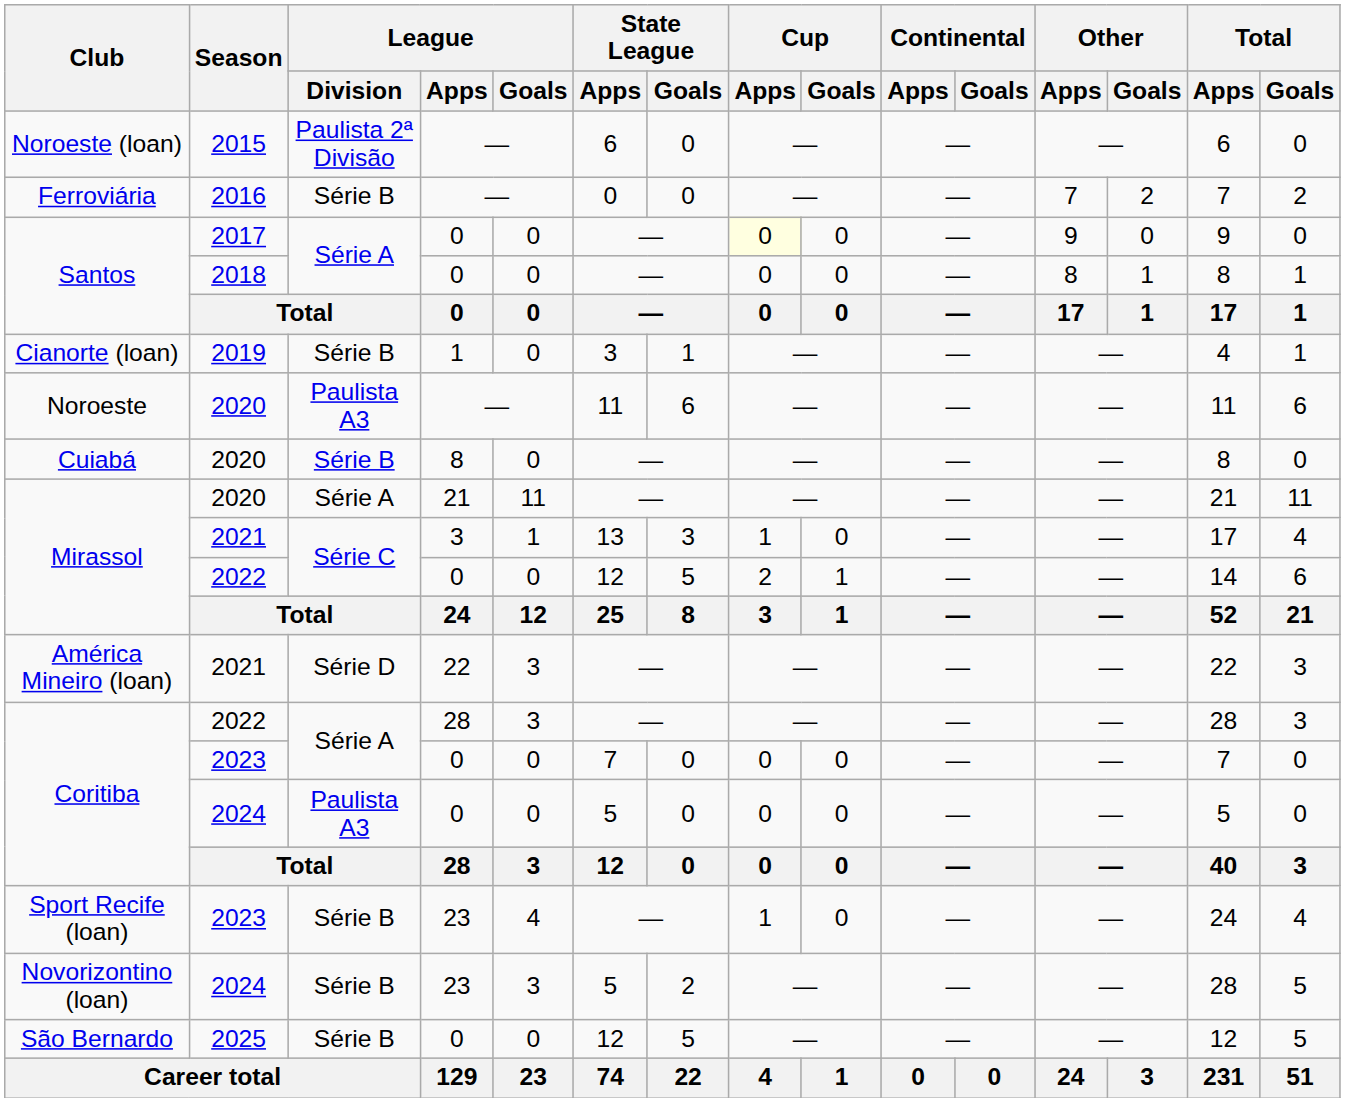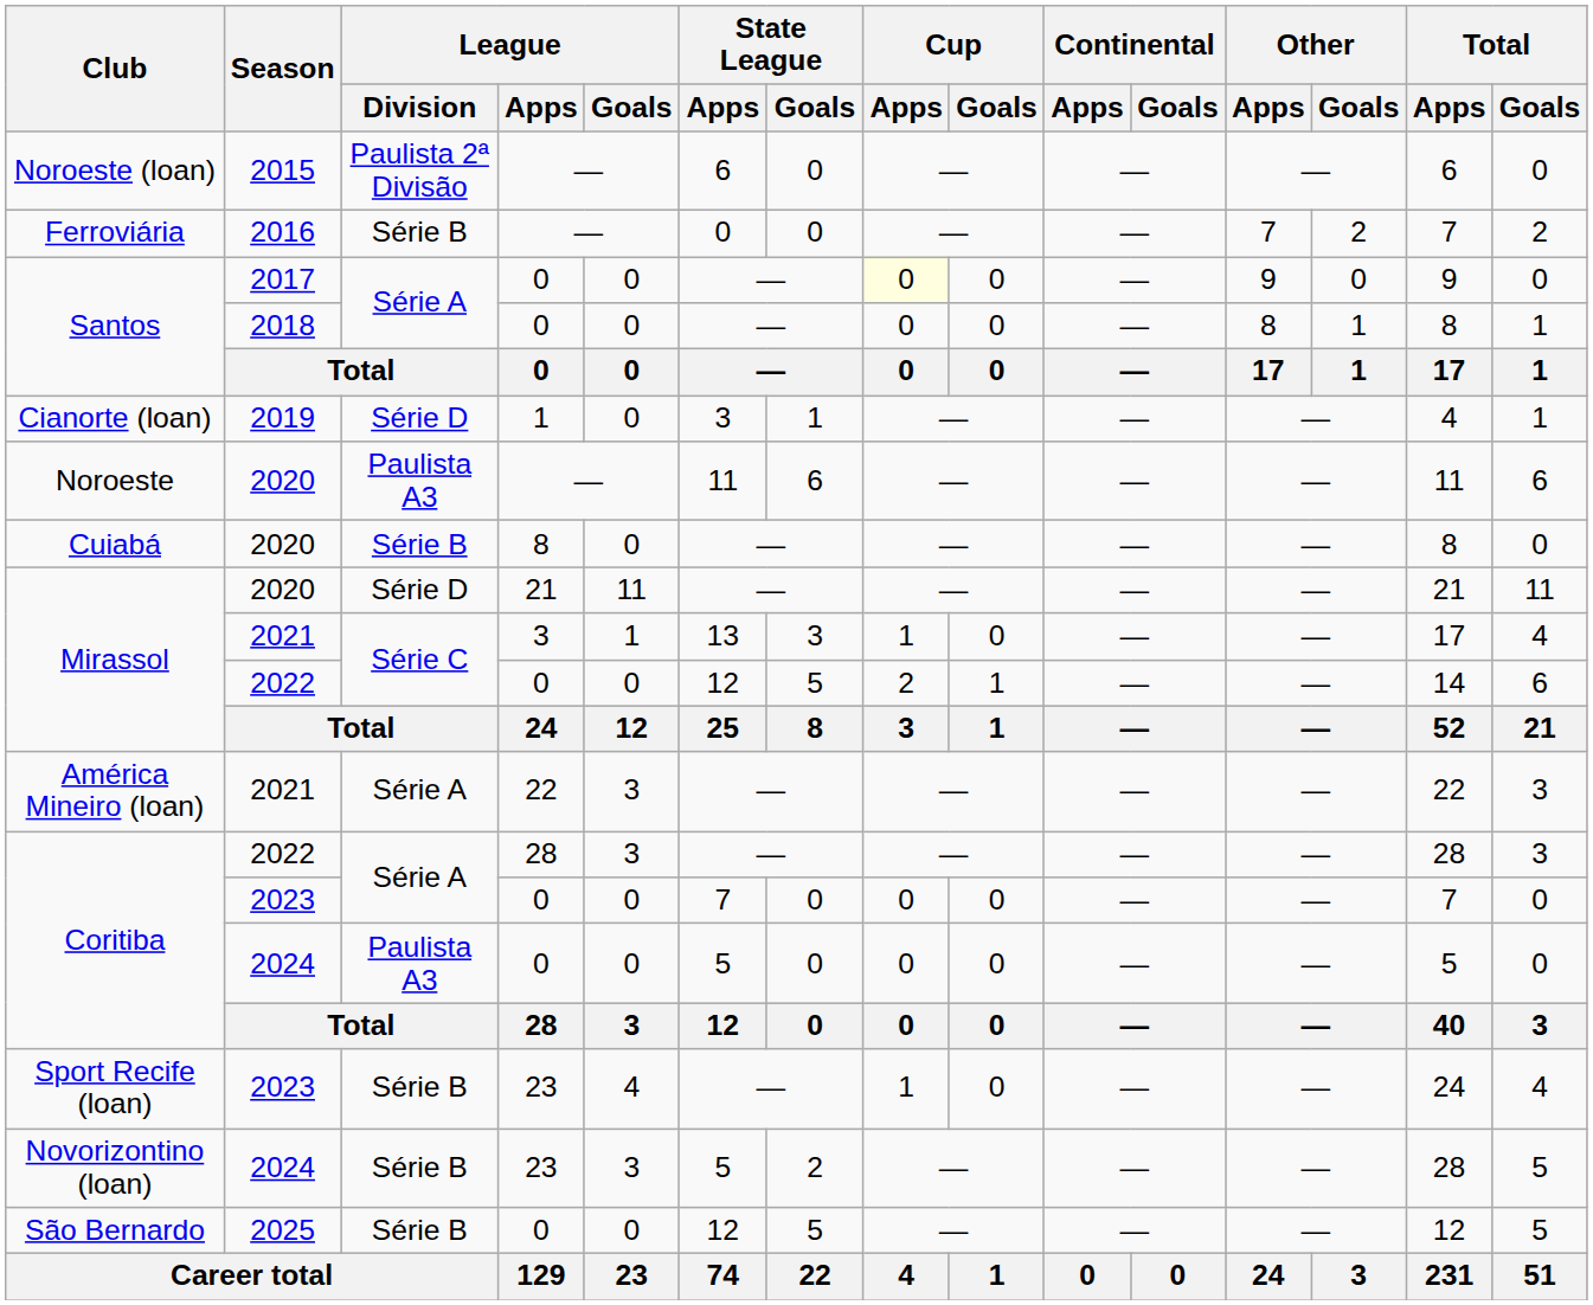Cianorte (loan) | League / Division: Série B -> Série D
Mirassol / 2020 | League / Division: Série A -> Série D
América Mineiro (loan) | League / Division: Série D -> Série A
